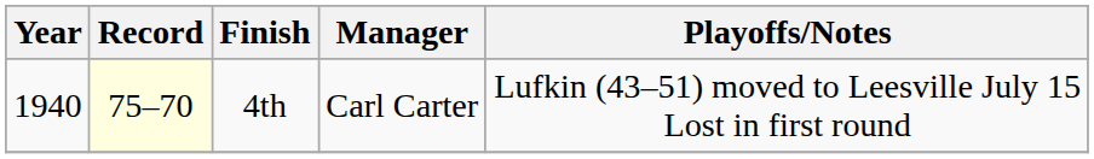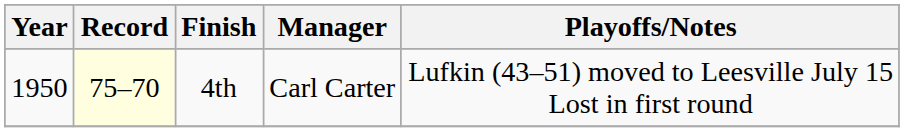4th | Year: 1940 -> 1950
